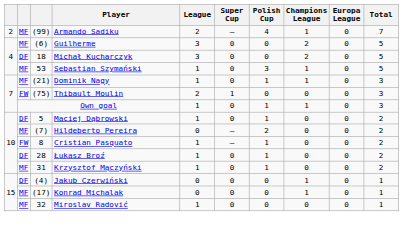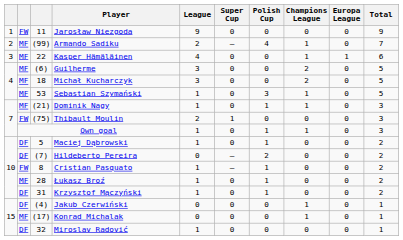+ row: 1 | FW | 11 | Jarosław Niezgoda | 9 | 0 | 0 | 0 | 0 | 9
+ row: 3 | MF | 22 | Kasper Hämäläinen | 4 | 0 | 0 | 1 | 1 | 6
Michał Kucharczyk | column 2: DF -> MF
Hildeberto Pereira | column 2: MF -> DF
Łukasz Broź | column 2: DF -> MF
Krzysztof Mączyński | column 2: MF -> DF
Miroslav Radović | column 2: MF -> DF
